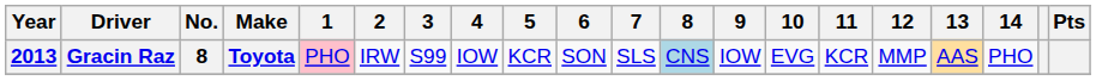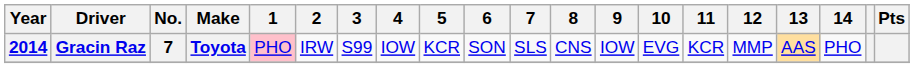Gracin Raz | Year: 2013 -> 2014
Gracin Raz | No.: 8 -> 7
Gracin Raz | 8: lightblue background -> no background
